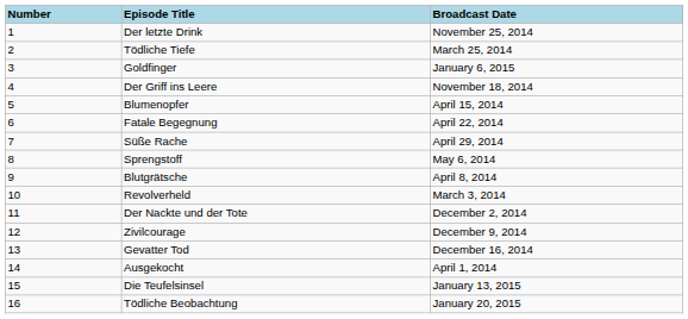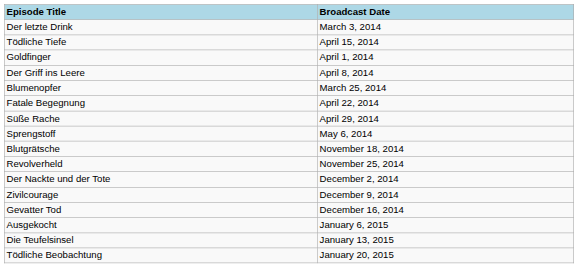- column: Number | 1 | 2 | 3 | 4 | 5 | 6 | 7 | 8 | 9 | 10 | 11 | 12 | 13 | 14 | 15 | 16
Der letzte Drink | Broadcast Date: November 25, 2014 -> March 3, 2014
Tödliche Tiefe | Broadcast Date: March 25, 2014 -> April 15, 2014
Goldfinger | Broadcast Date: January 6, 2015 -> April 1, 2014
Der Griff ins Leere | Broadcast Date: November 18, 2014 -> April 8, 2014
Blumenopfer | Broadcast Date: April 15, 2014 -> March 25, 2014
Blutgrätsche | Broadcast Date: April 8, 2014 -> November 18, 2014
Revolverheld | Broadcast Date: March 3, 2014 -> November 25, 2014
Ausgekocht | Broadcast Date: April 1, 2014 -> January 6, 2015
